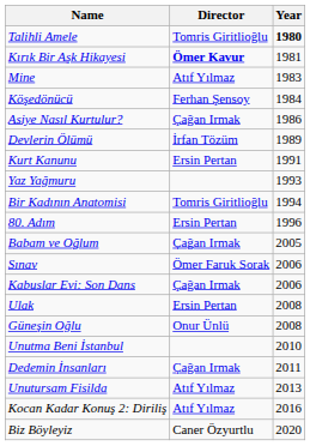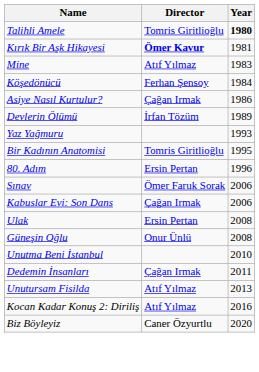- row: Kurt Kanunu | Ersin Pertan | 1991
Bir Kadının Anatomisi | Year: 1994 -> 1995
- row: Babam ve Oğlum | Çağan Irmak | 2005
